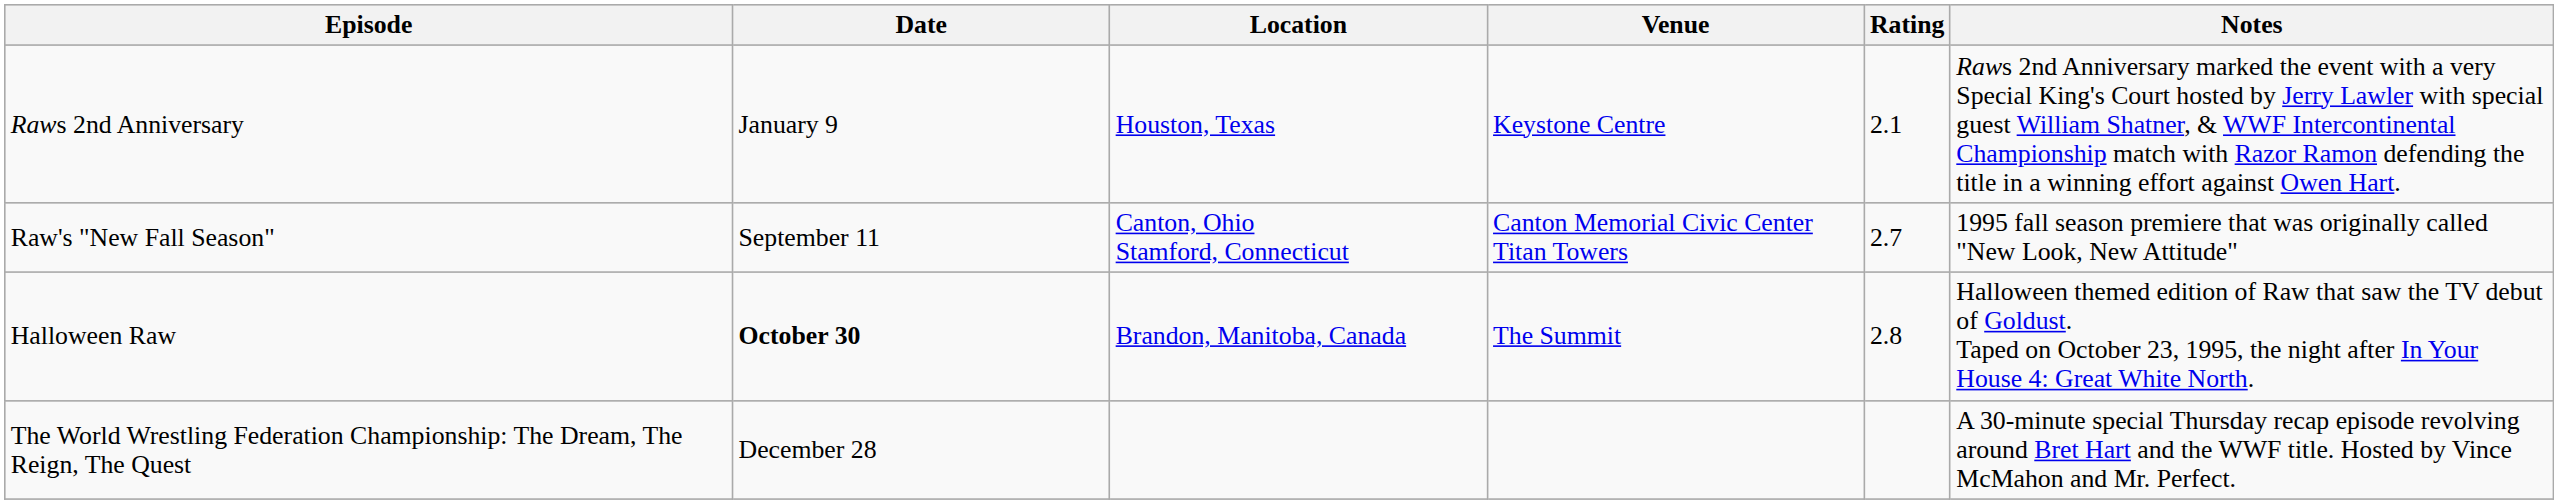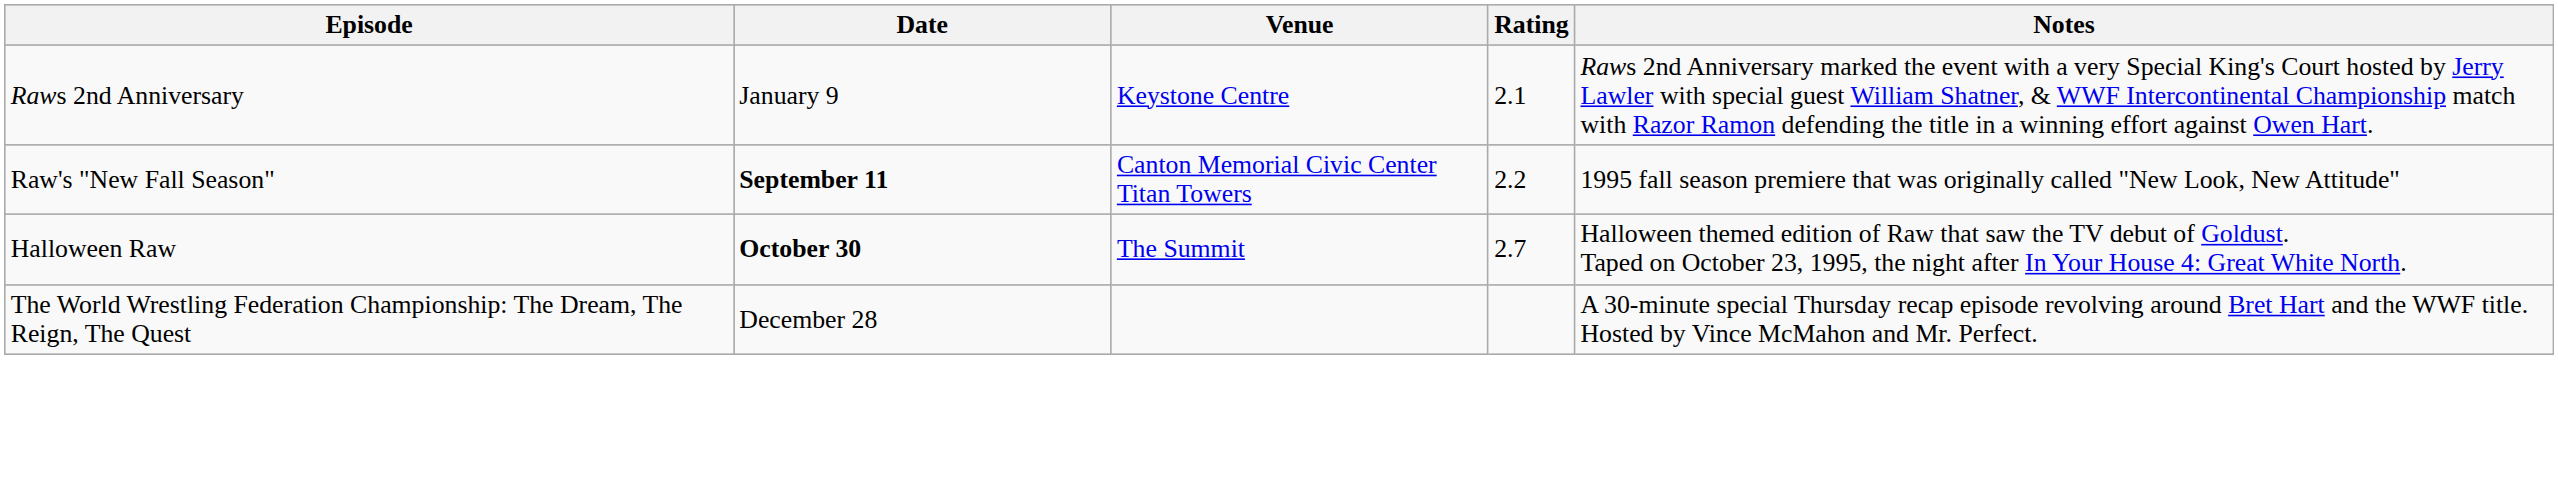- column: Location | Houston, Texas | Canton, Ohio Stamford, Connecticut | Brandon, Manitoba, Canada
Raw's "New Fall Season" | Date: normal -> bold
Raw's "New Fall Season" | Rating: 2.7 -> 2.2
Halloween Raw | Rating: 2.8 -> 2.7
